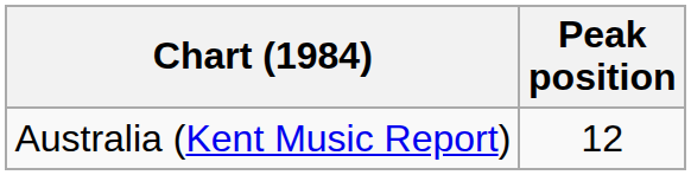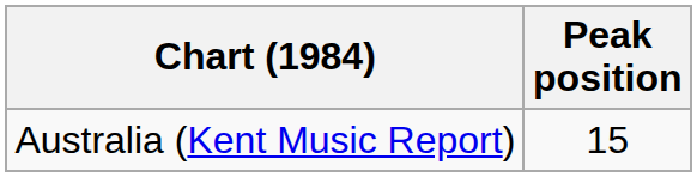Australia (Kent Music Report) | Peak position: 12 -> 15
